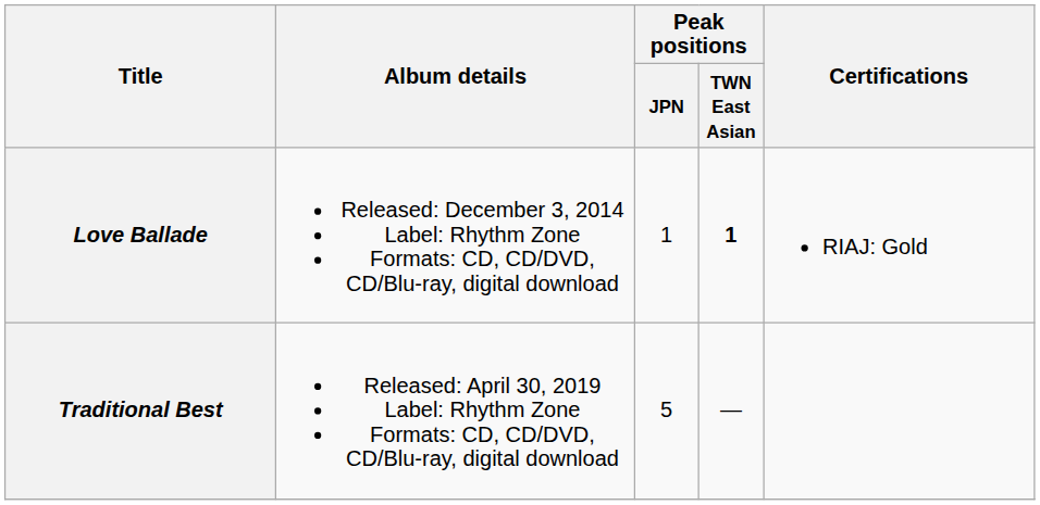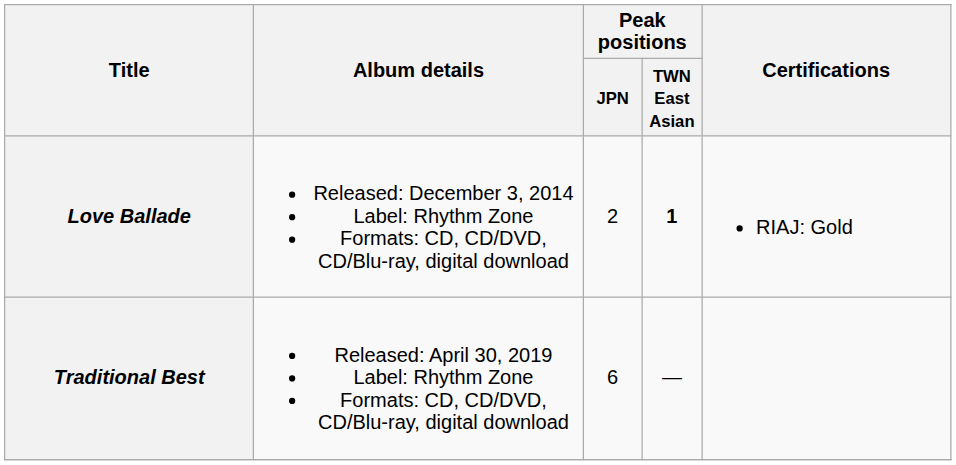Love Ballade | Peak positions / JPN: 1 -> 2
Traditional Best | Peak positions / JPN: 5 -> 6
